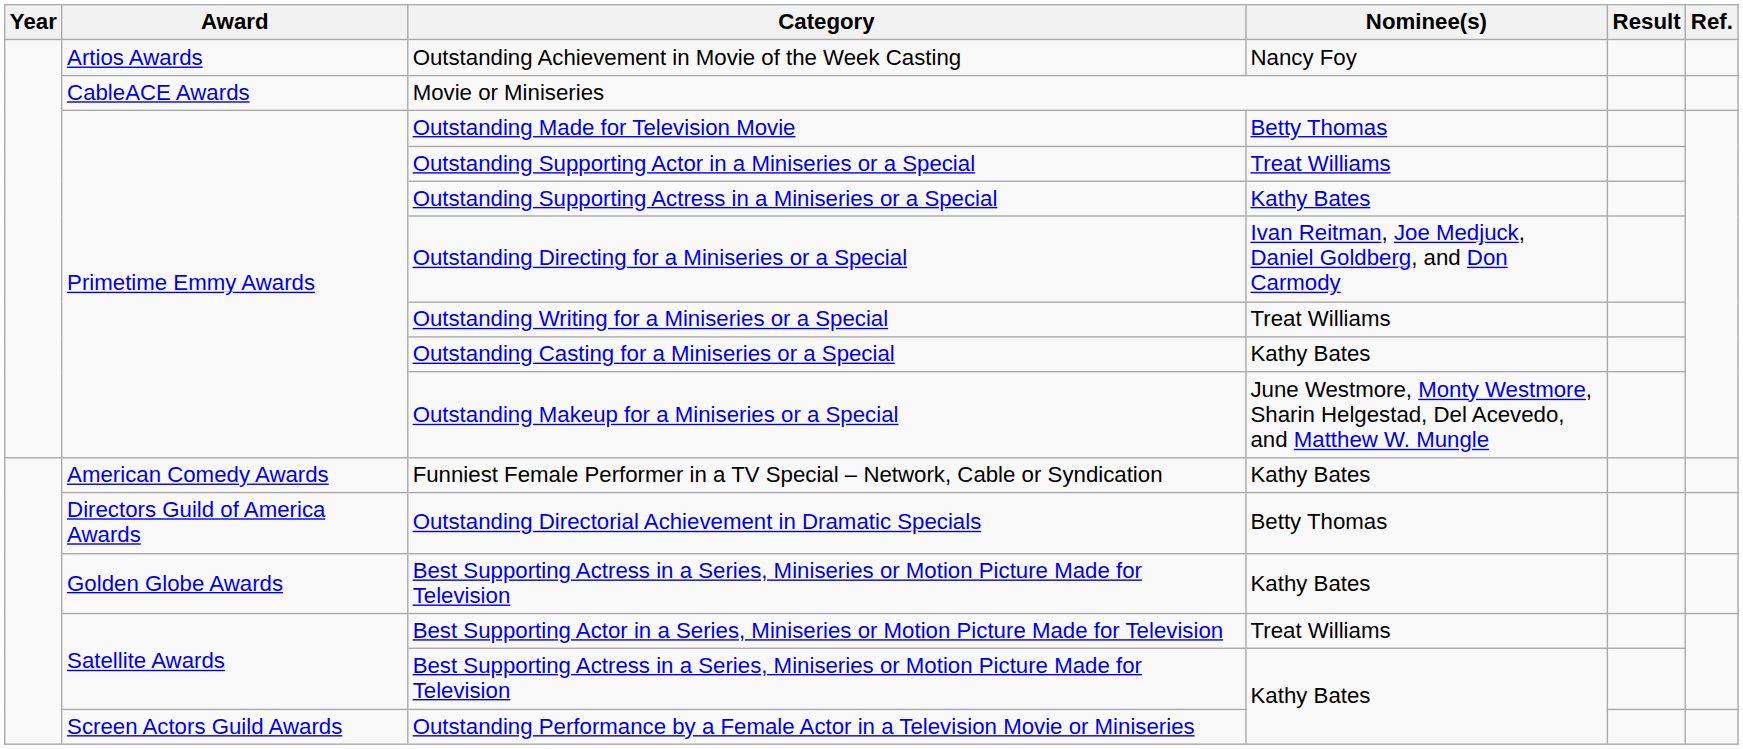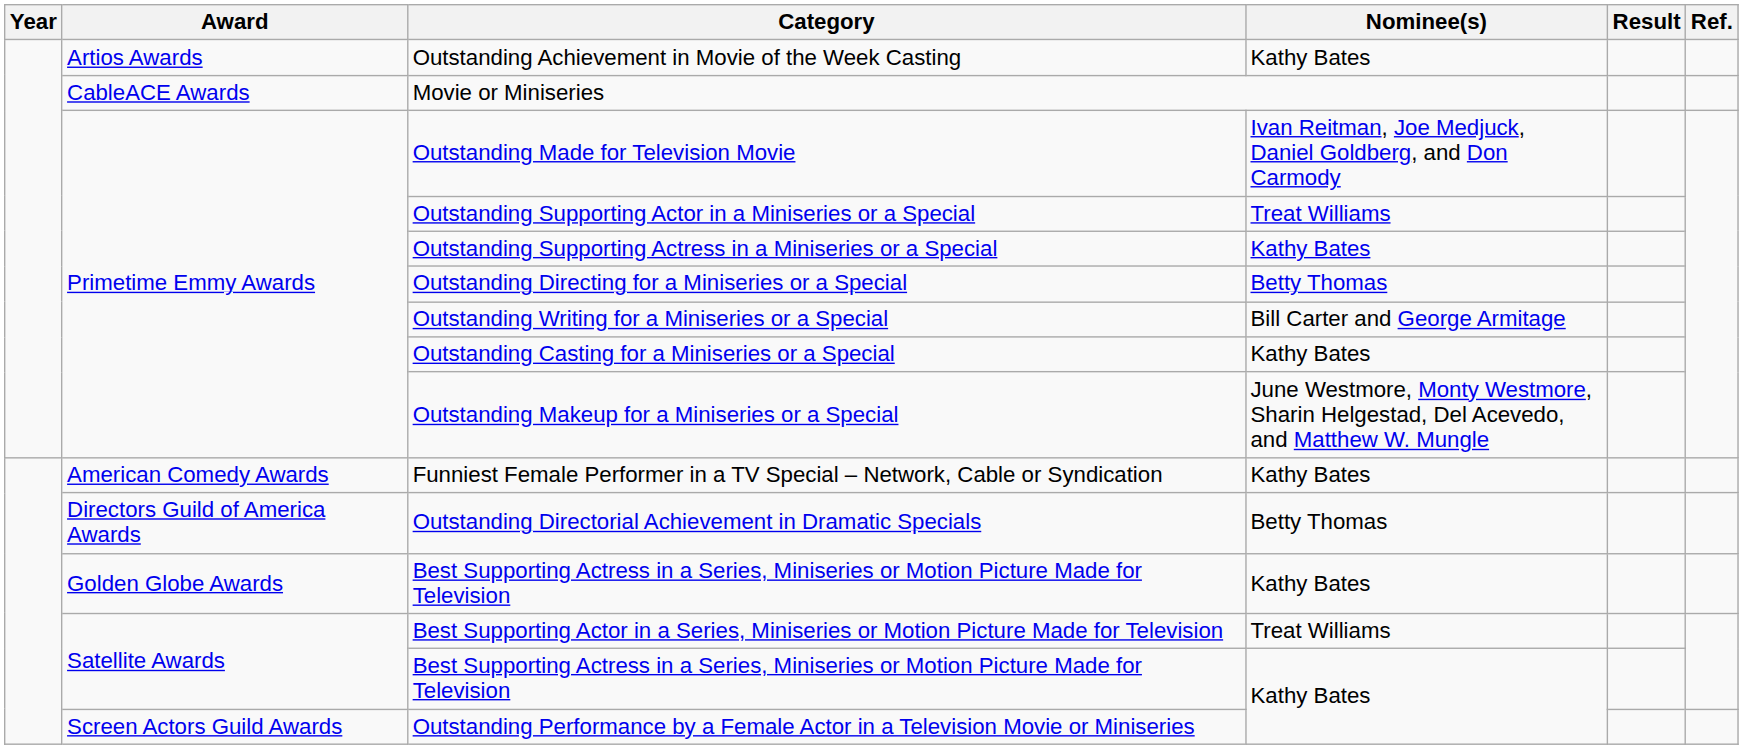Outstanding Achievement in Movie of the Week Casting | Nominee(s): Nancy Foy -> Kathy Bates
Outstanding Made for Television Movie | Nominee(s): Betty Thomas -> Ivan Reitman, Joe Medjuck, Daniel Goldberg, and Don Carmody
Outstanding Directing for a Miniseries or a Special | Nominee(s): Ivan Reitman, Joe Medjuck, Daniel Goldberg, and Don Carmody -> Betty Thomas
Outstanding Writing for a Miniseries or a Special | Nominee(s): Treat Williams -> Bill Carter and George Armitage
